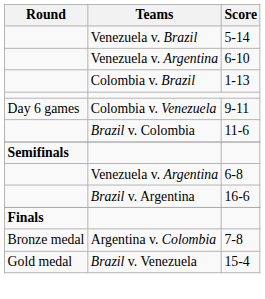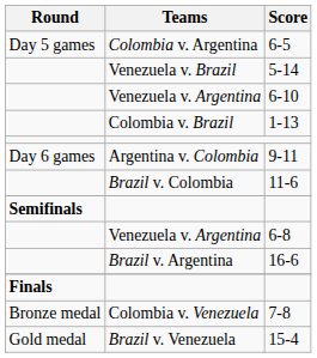+ row: Day 5 games | Colombia v. Argentina | 6-5
9-11 | Teams: Colombia v. Venezuela -> Argentina v. Colombia
7-8 | Teams: Argentina v. Colombia -> Colombia v. Venezuela
